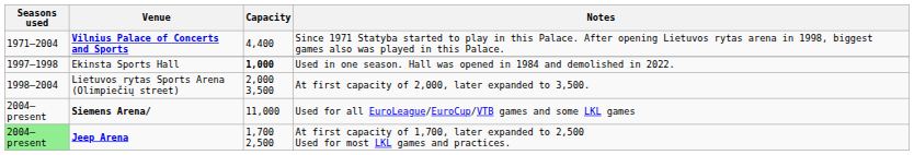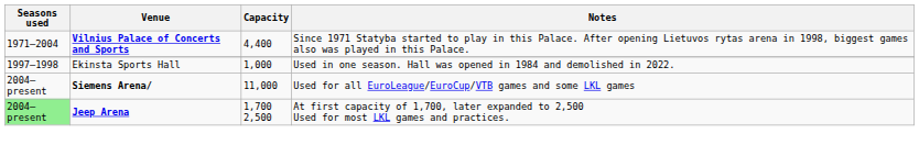Ekinsta Sports Hall | Capacity: bold -> normal
- row: 1998–2004 | Lietuvos rytas Sports Arena (Olimpiečių street) | 2,000 3,500 | At first capacity of 2,000, later expanded to 3,500.
